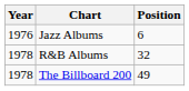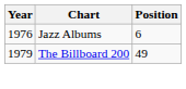- row: 1978 | R&B Albums | 32
The Billboard 200 | Year: 1978 -> 1979
